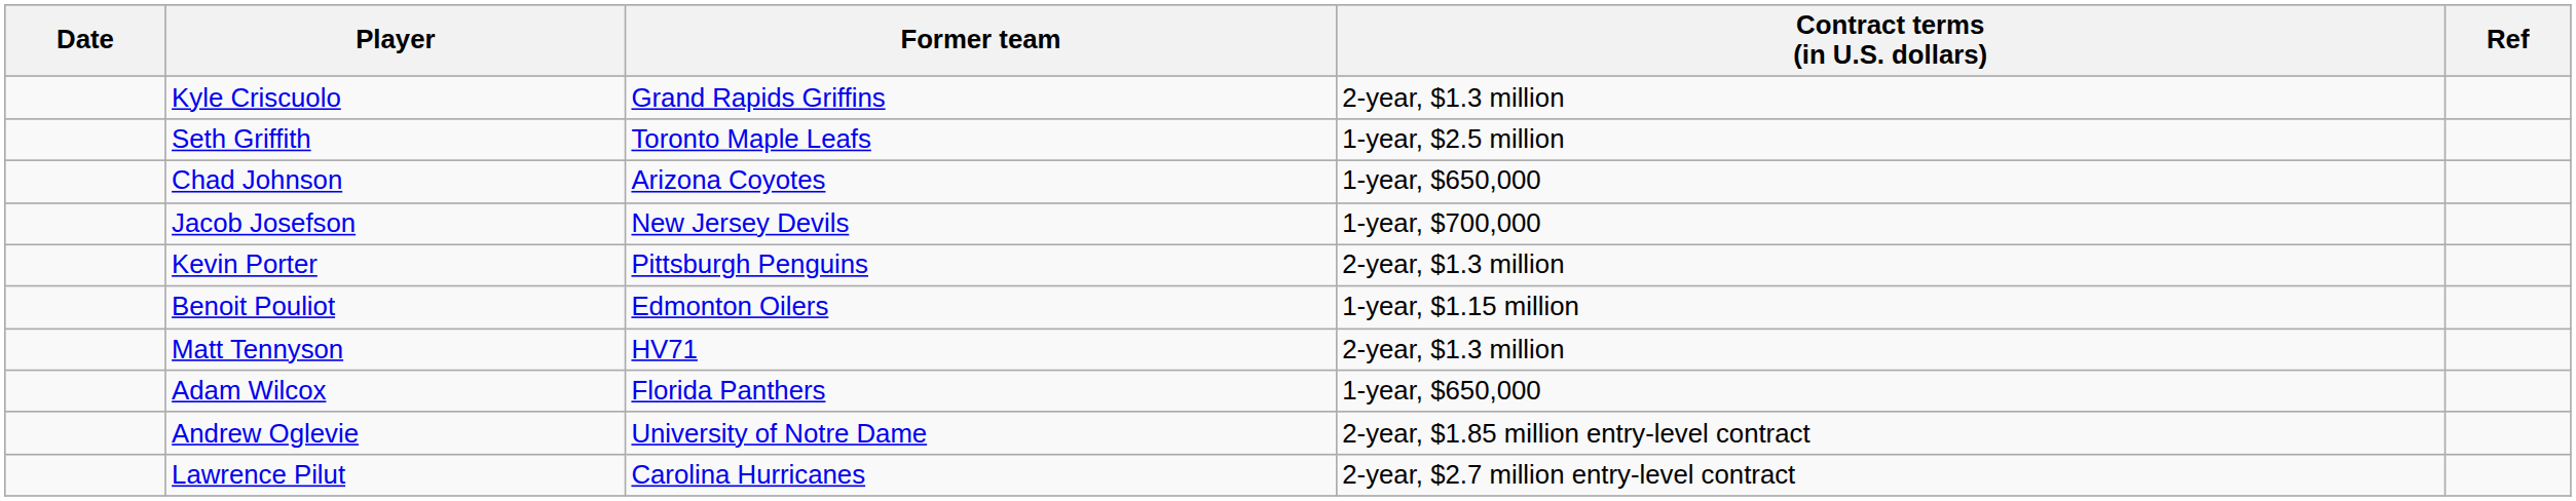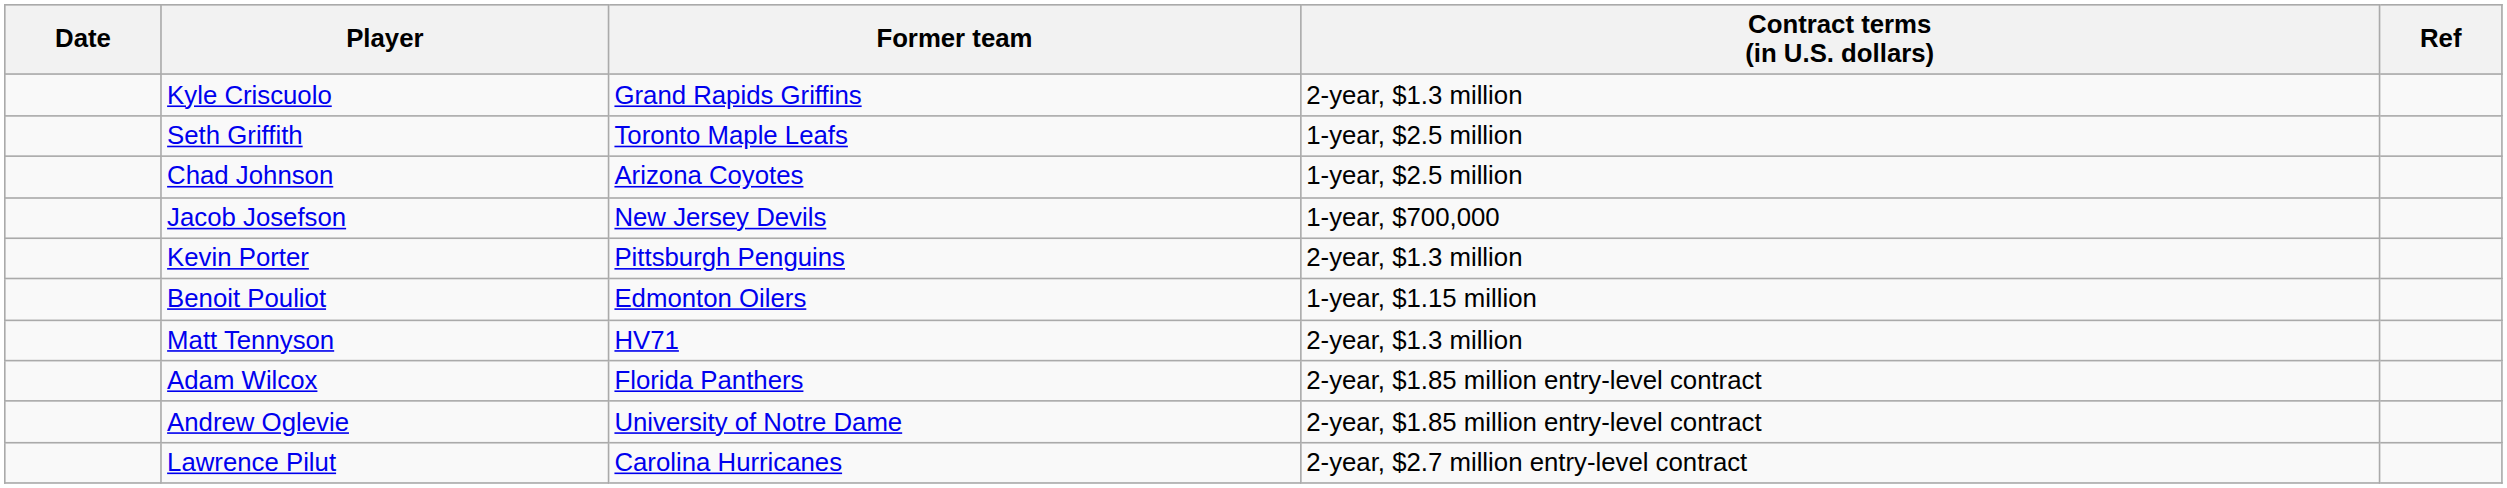Chad Johnson | Contract terms (in U.S. dollars): 1-year, $650,000 -> 1-year, $2.5 million
Adam Wilcox | Contract terms (in U.S. dollars): 1-year, $650,000 -> 2-year, $1.85 million entry-level contract
